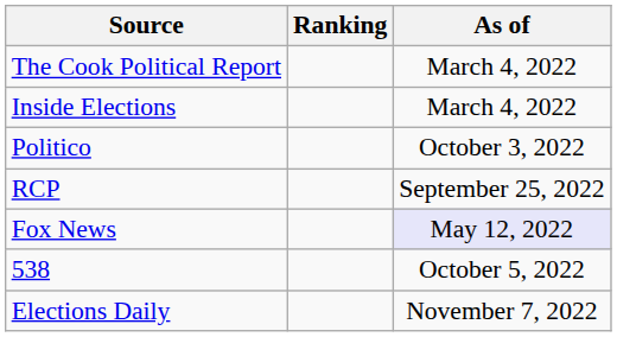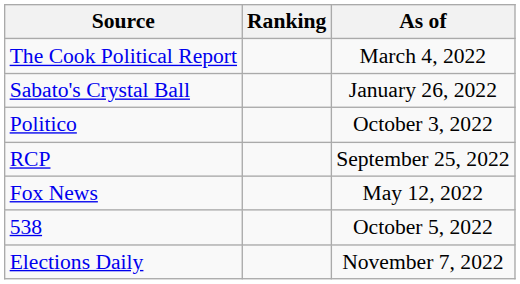- row: Inside Elections | March 4, 2022
+ row: Sabato's Crystal Ball | January 26, 2022
Fox News | As of: lavender background -> no background
